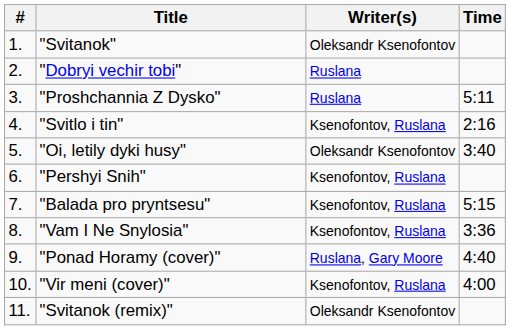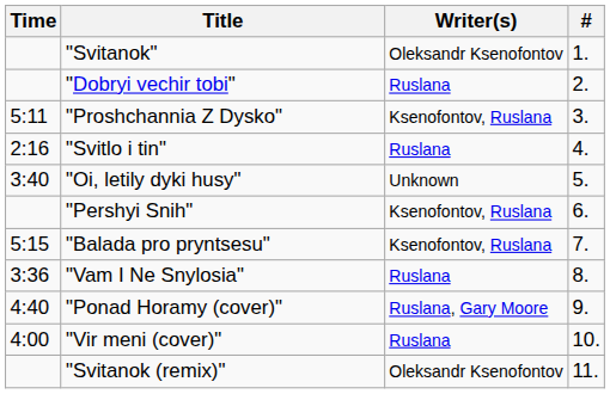columns swapped: # <-> Time
"Proshchannia Z Dysko" | Writer(s): Ruslana -> Ksenofontov, Ruslana
"Svitlo i tin" | Writer(s): Ksenofontov, Ruslana -> Ruslana
"Oi, letily dyki husy" | Writer(s): Oleksandr Ksenofontov -> Unknown
"Vam I Ne Snylosia" | Writer(s): Ksenofontov, Ruslana -> Ruslana
"Vir meni (cover)" | Writer(s): Ksenofontov, Ruslana -> Ruslana
